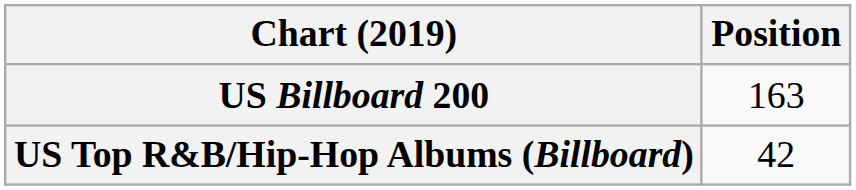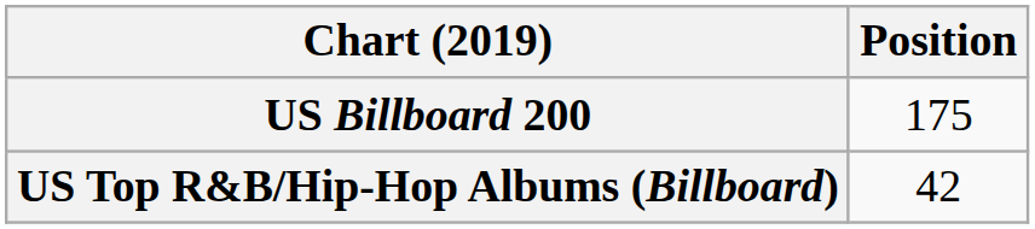US Billboard 200 | Position: 163 -> 175
